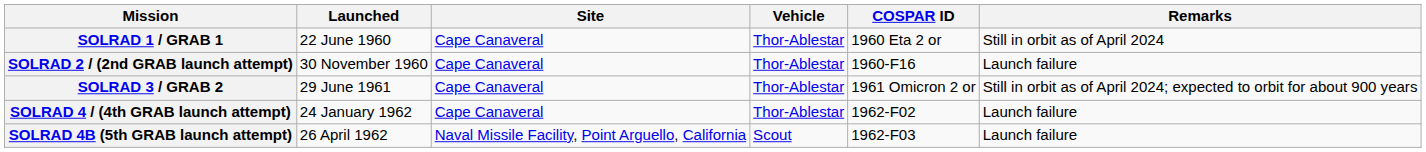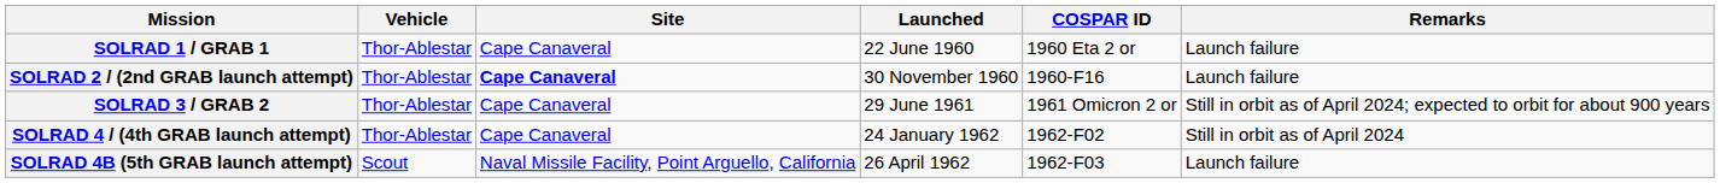columns swapped: Launched <-> Vehicle
SOLRAD 1 / GRAB 1 | Remarks: Still in orbit as of April 2024 -> Launch failure
SOLRAD 2 / (2nd GRAB launch attempt) | Site: normal -> bold
SOLRAD 4 / (4th GRAB launch attempt) | Remarks: Launch failure -> Still in orbit as of April 2024
